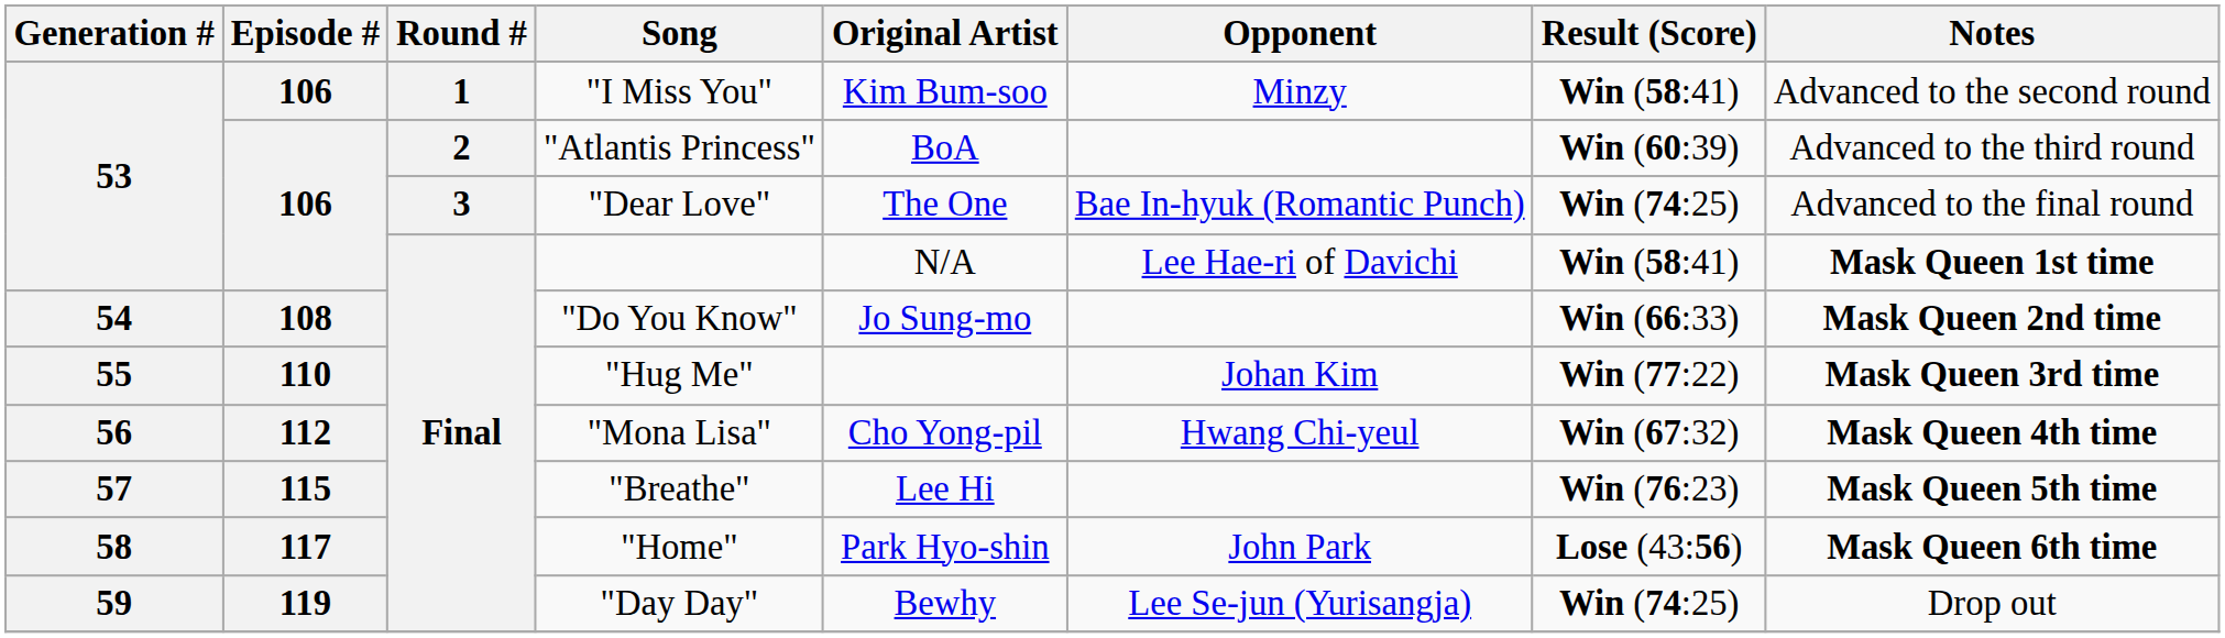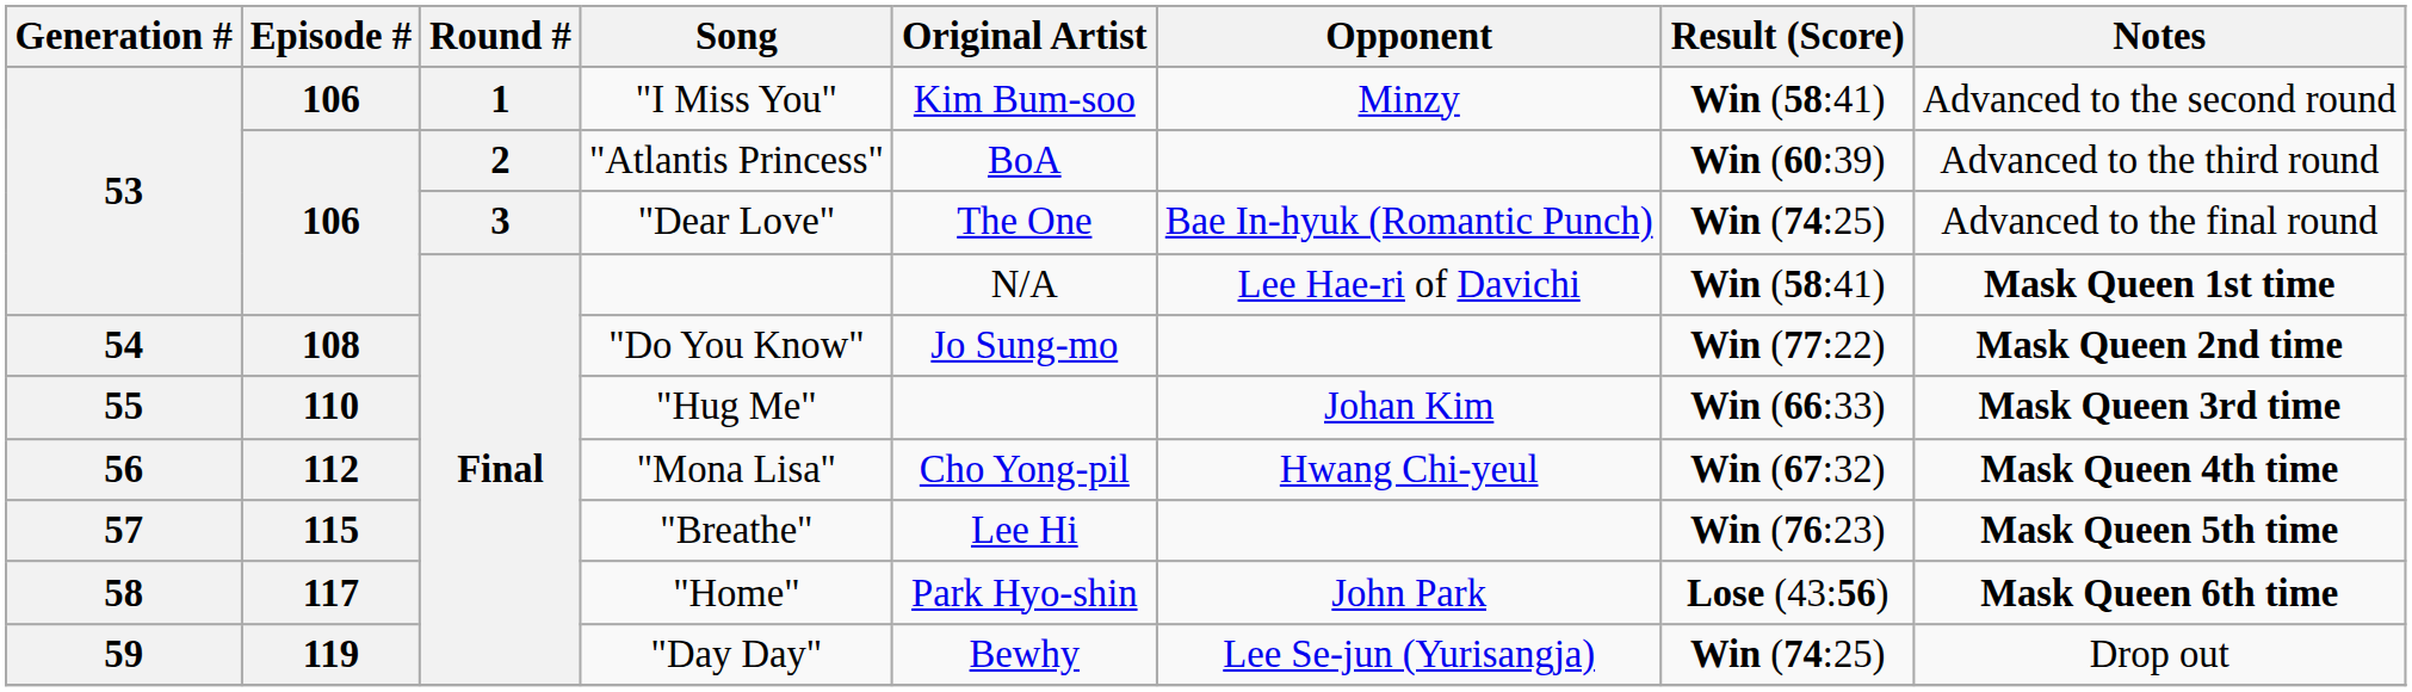"Do You Know" | Result (Score): Win (66:33) -> Win (77:22)
"Hug Me" | Result (Score): Win (77:22) -> Win (66:33)
